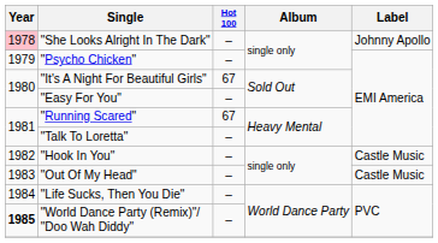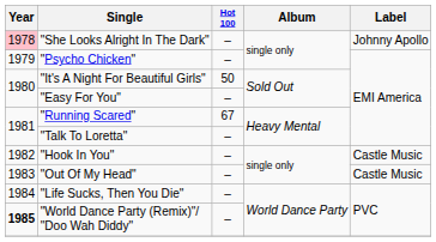"It's A Night For Beautiful Girls" | Hot 100: 67 -> 50
